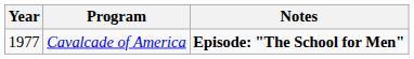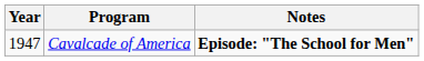Cavalcade of America | Year: 1977 -> 1947
